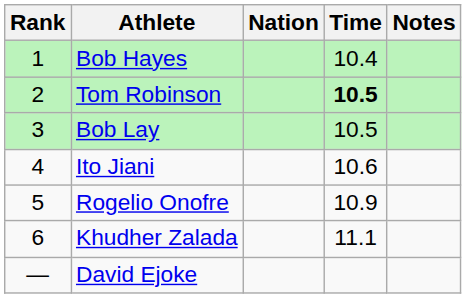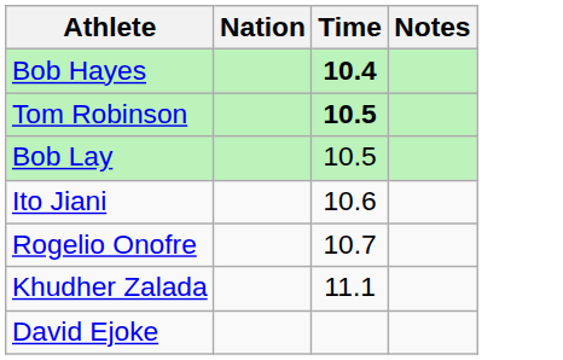- column: Rank | 1 | 2 | 3 | 4 | 5 | 6 | —
Bob Hayes | Time: normal -> bold
Rogelio Onofre | Time: 10.9 -> 10.7
